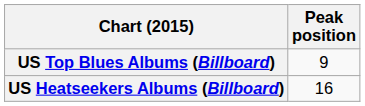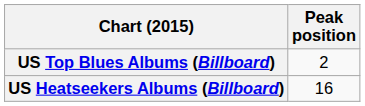US Top Blues Albums (Billboard) | Peak position: 9 -> 2
